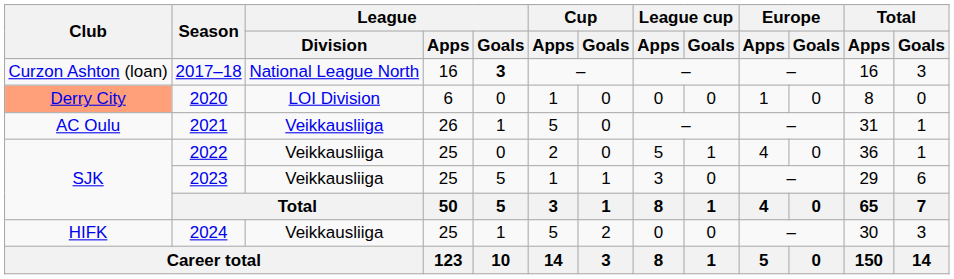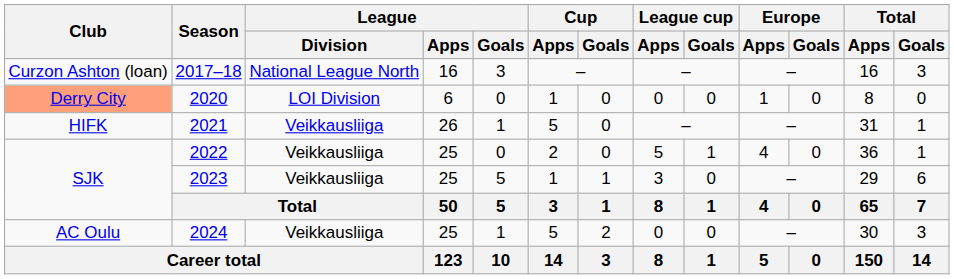2017–18 | League / Goals: bold -> normal
2021 | Club: AC Oulu -> HIFK
2024 | Club: HIFK -> AC Oulu
